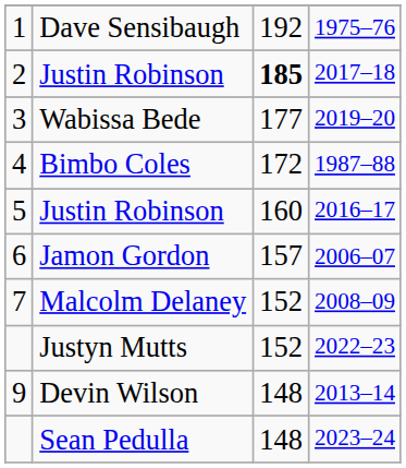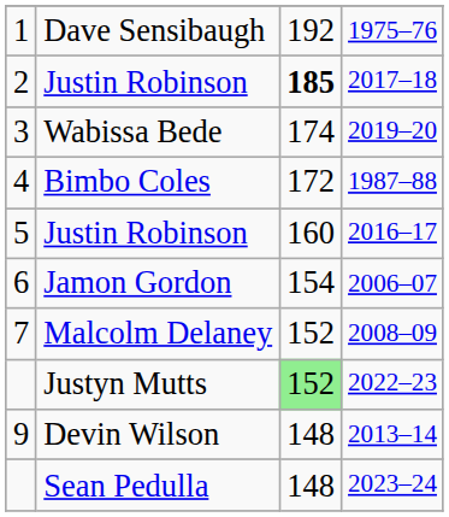Wabissa Bede | column 3: 177 -> 174
Jamon Gordon | column 3: 157 -> 154
Justyn Mutts | column 3: no background -> lightgreen background
